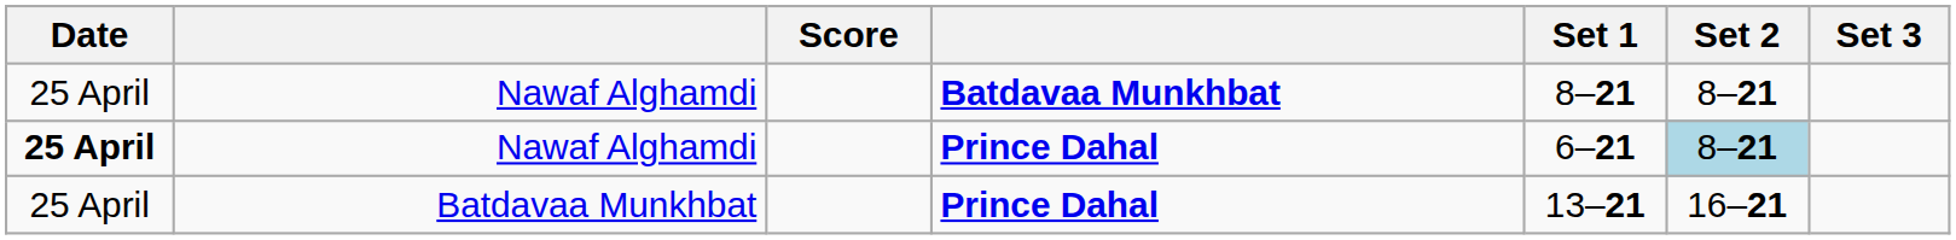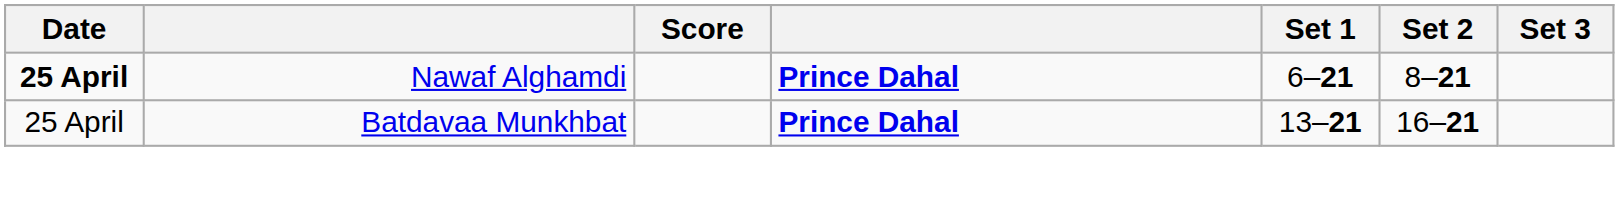- row: 25 April | Nawaf Alghamdi | Batdavaa Munkhbat | 8–21 | 8–21
Nawaf Alghamdi / Prince Dahal | Set 2: lightblue background -> no background
